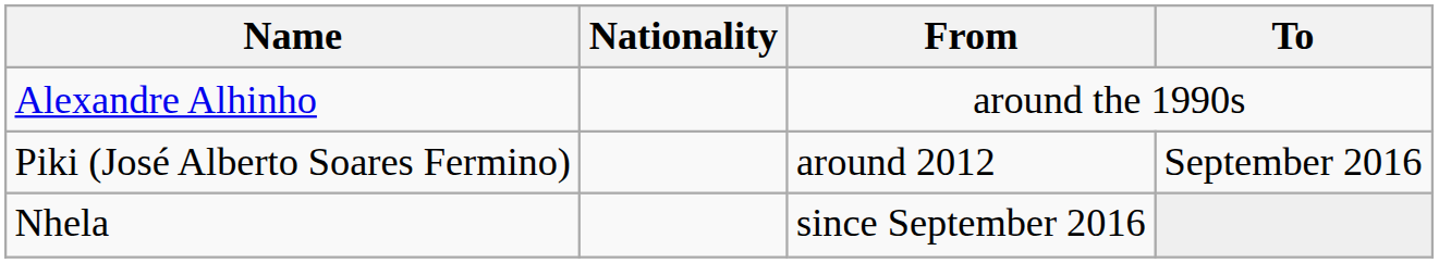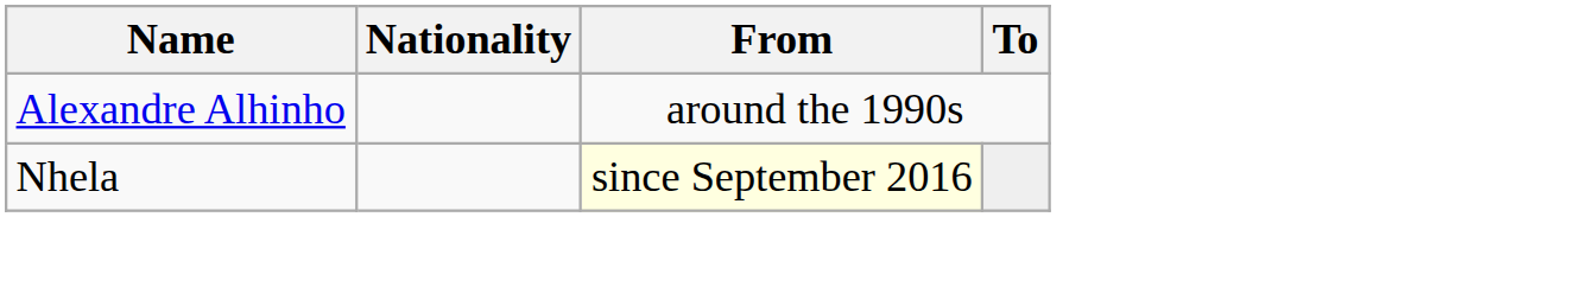- row: Piki (José Alberto Soares Fermino) | around 2012 | September 2016
Nhela | From: no background -> lightyellow background
